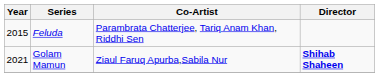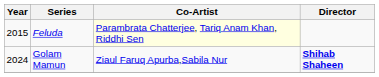Feluda | Co-Artist: no background -> lightyellow background
Golam Mamun | Year: 2021 -> 2024
